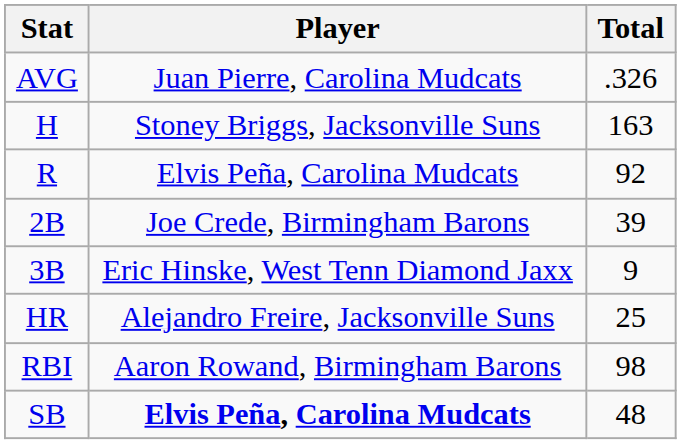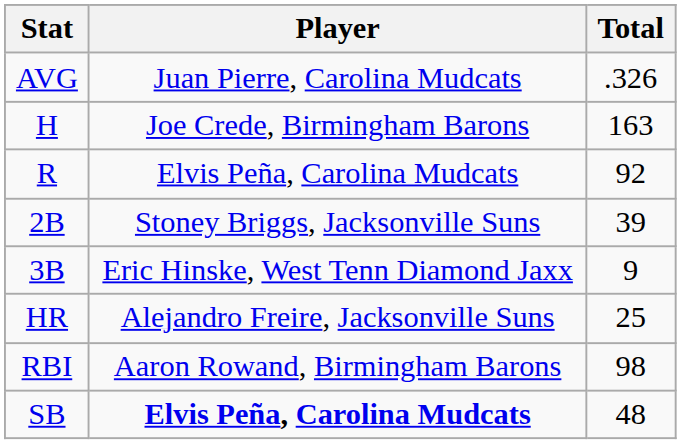H | Player: Stoney Briggs, Jacksonville Suns -> Joe Crede, Birmingham Barons
2B | Player: Joe Crede, Birmingham Barons -> Stoney Briggs, Jacksonville Suns
